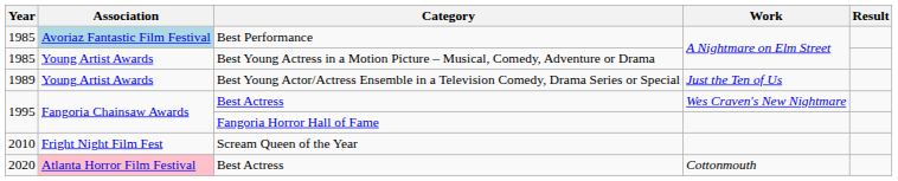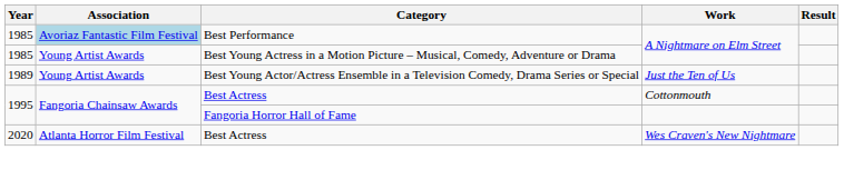1995 / Best Actress | Work: Wes Craven's New Nightmare -> Cottonmouth
- row: 2010 | Fright Night Film Fest | Scream Queen of the Year
2020 / Best Actress | Association: pink background -> no background
2020 / Best Actress | Work: Cottonmouth -> Wes Craven's New Nightmare
